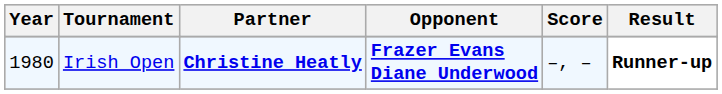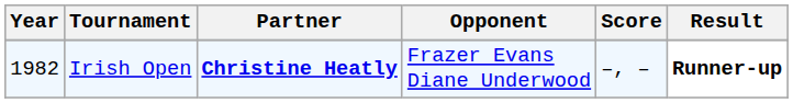Irish Open | Year: 1980 -> 1982
Irish Open | Opponent: bold -> normal
